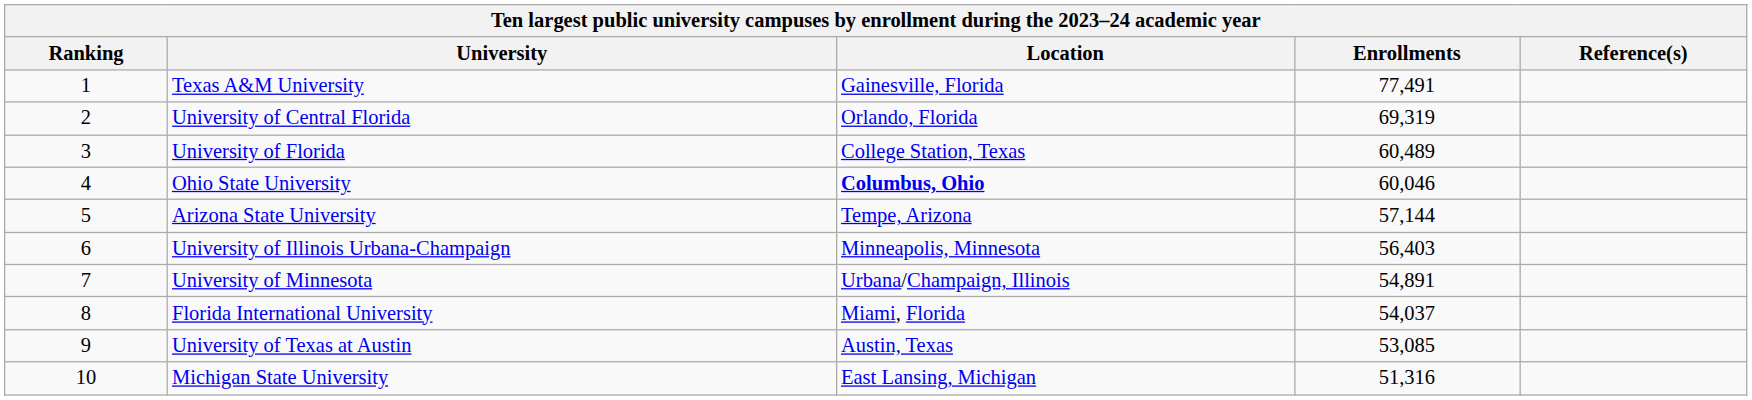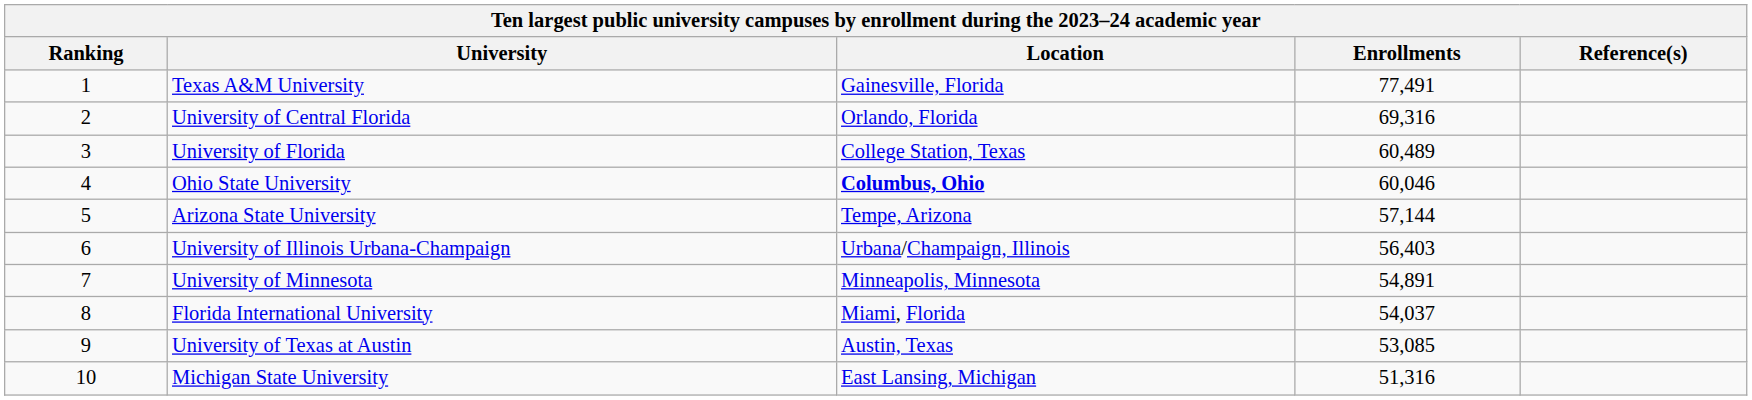University of Central Florida | Enrollments: 69,319 -> 69,316
University of Illinois Urbana-Champaign | Location: Minneapolis, Minnesota -> Urbana/Champaign, Illinois
University of Minnesota | Location: Urbana/Champaign, Illinois -> Minneapolis, Minnesota
